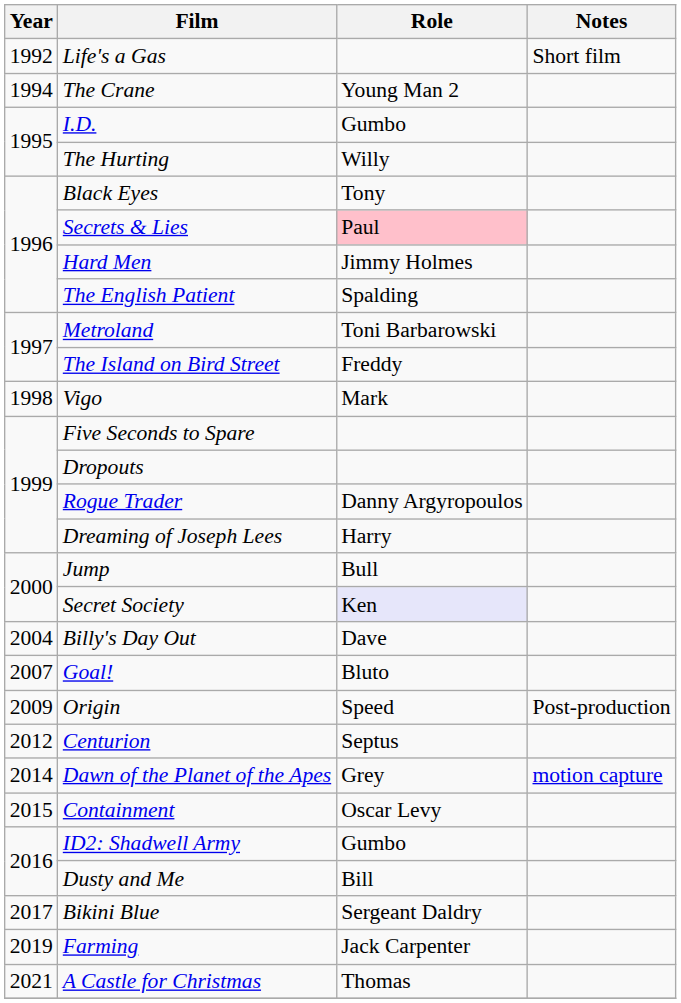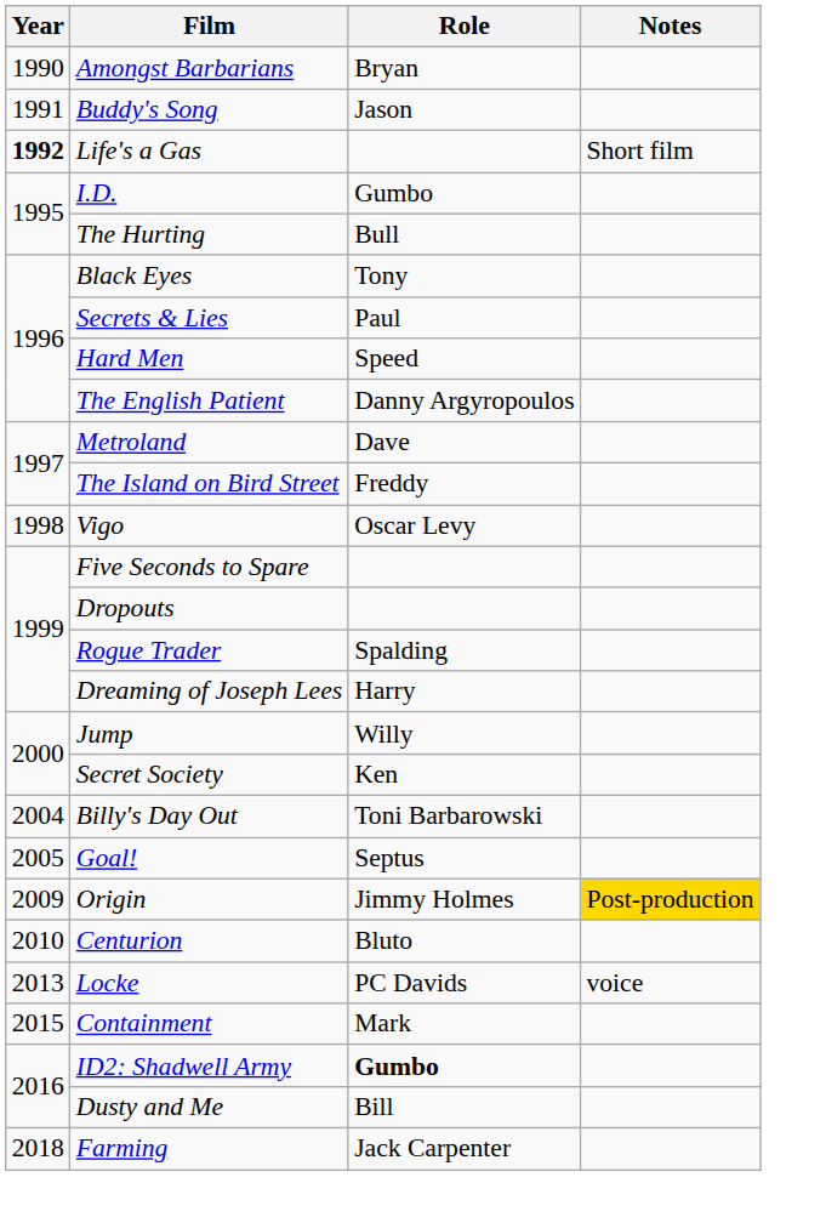+ row: 1990 | Amongst Barbarians | Bryan
+ row: 1991 | Buddy's Song | Jason
Life's a Gas | Year: normal -> bold
- row: 1994 | The Crane | Young Man 2
The Hurting | Role: Willy -> Bull
Secrets & Lies | Role: pink background -> no background
Hard Men | Role: Jimmy Holmes -> Speed
The English Patient | Role: Spalding -> Danny Argyropoulos
Metroland | Role: Toni Barbarowski -> Dave
Vigo | Role: Mark -> Oscar Levy
Rogue Trader | Role: Danny Argyropoulos -> Spalding
Jump | Role: Bull -> Willy
Secret Society | Role: lavender background -> no background
Billy's Day Out | Role: Dave -> Toni Barbarowski
Goal! | Year: 2007 -> 2005
Goal! | Role: Bluto -> Septus
Origin | Role: Speed -> Jimmy Holmes
Origin | Notes: no background -> gold background
Centurion | Year: 2012 -> 2010
Centurion | Role: Septus -> Bluto
+ row: 2013 | Locke | PC Davids | voice
- row: 2014 | Dawn of the Planet of the Apes | Grey | motion capture
Containment | Role: Oscar Levy -> Mark
ID2: Shadwell Army | Role: normal -> bold
- row: 2017 | Bikini Blue | Sergeant Daldry
Farming | Year: 2019 -> 2018
- row: 2021 | A Castle for Christmas | Thomas
